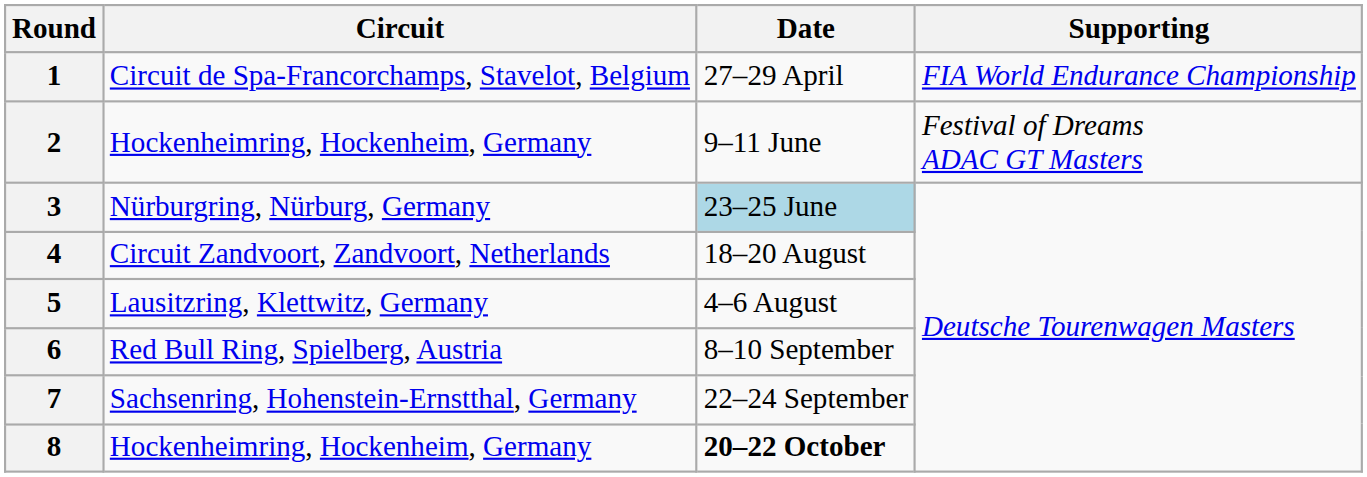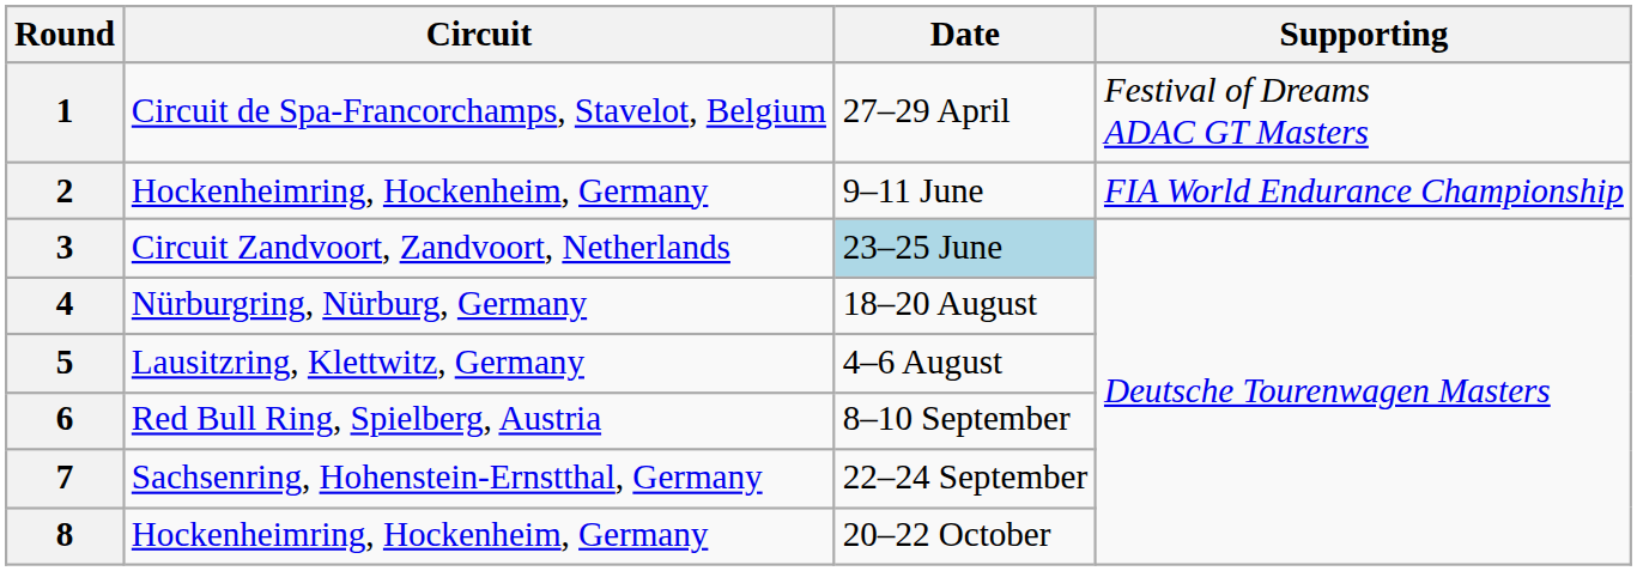1 | Supporting: FIA World Endurance Championship -> Festival of Dreams ADAC GT Masters
2 | Supporting: Festival of Dreams ADAC GT Masters -> FIA World Endurance Championship
3 | Circuit: Nürburgring, Nürburg, Germany -> Circuit Zandvoort, Zandvoort, Netherlands
4 | Circuit: Circuit Zandvoort, Zandvoort, Netherlands -> Nürburgring, Nürburg, Germany
8 | Date: bold -> normal
